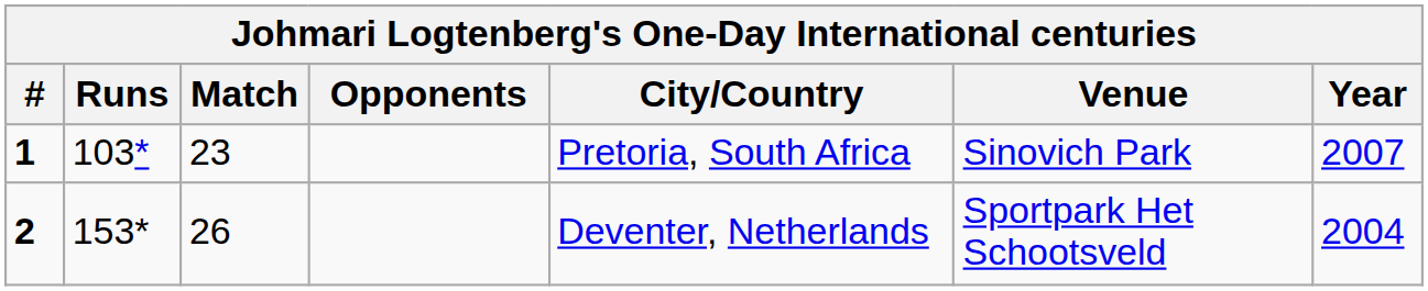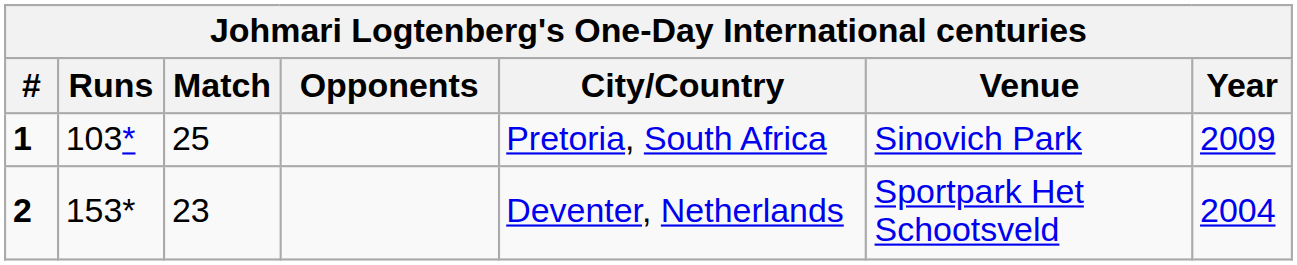1 | Match: 23 -> 25
1 | Year: 2007 -> 2009
2 | Match: 26 -> 23
